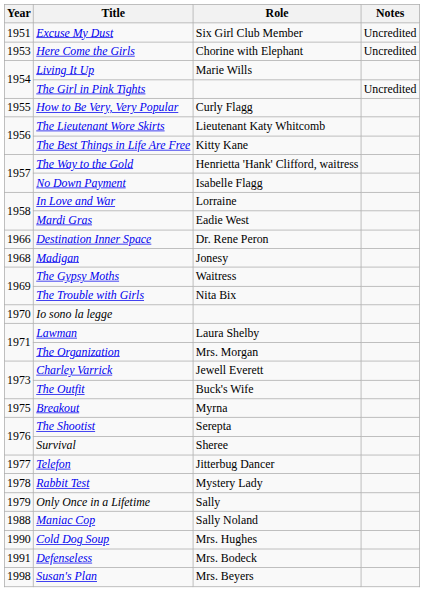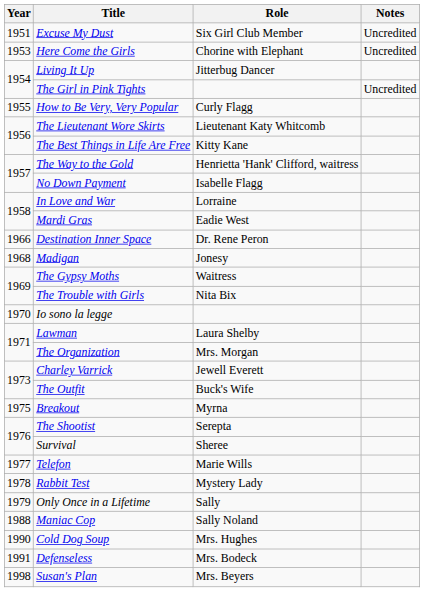Living It Up | Role: Marie Wills -> Jitterbug Dancer
Telefon | Role: Jitterbug Dancer -> Marie Wills
